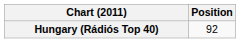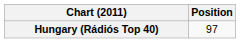Hungary (Rádiós Top 40) | Position: 92 -> 97
